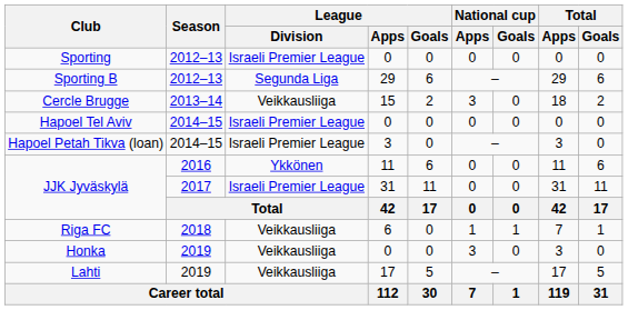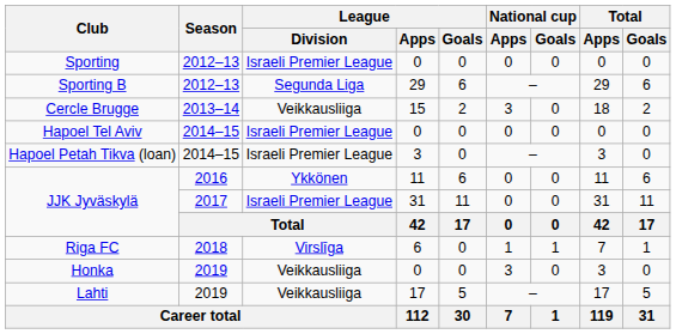Riga FC | League / Division: Veikkausliiga -> Virslīga
